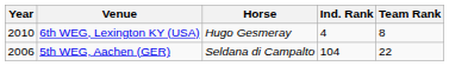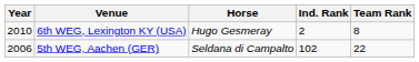6th WEG, Lexington KY (USA) | Ind. Rank: 4 -> 2
5th WEG, Aachen (GER) | Ind. Rank: 104 -> 102
